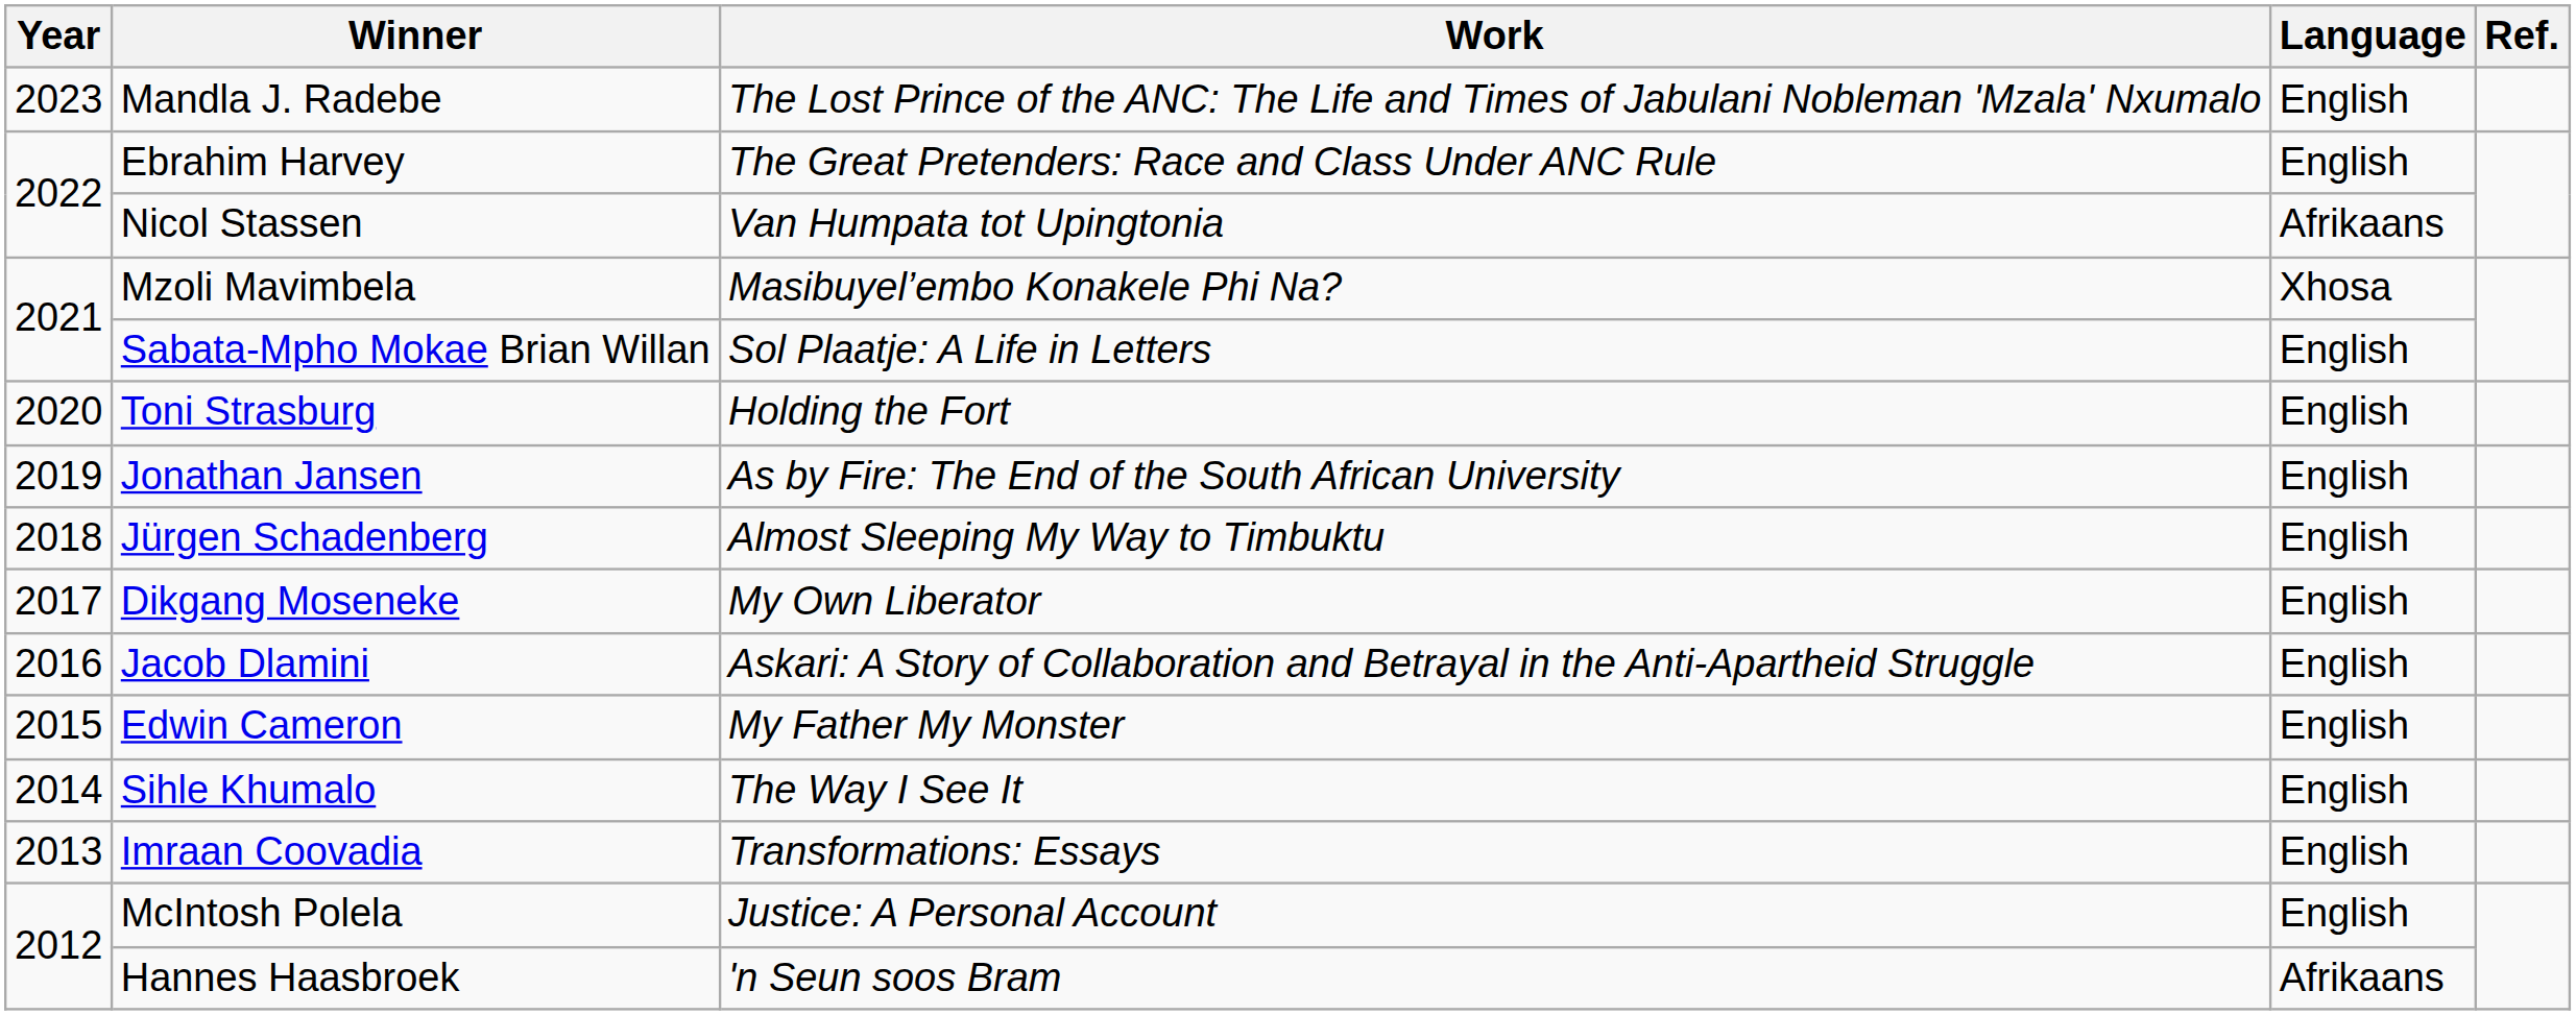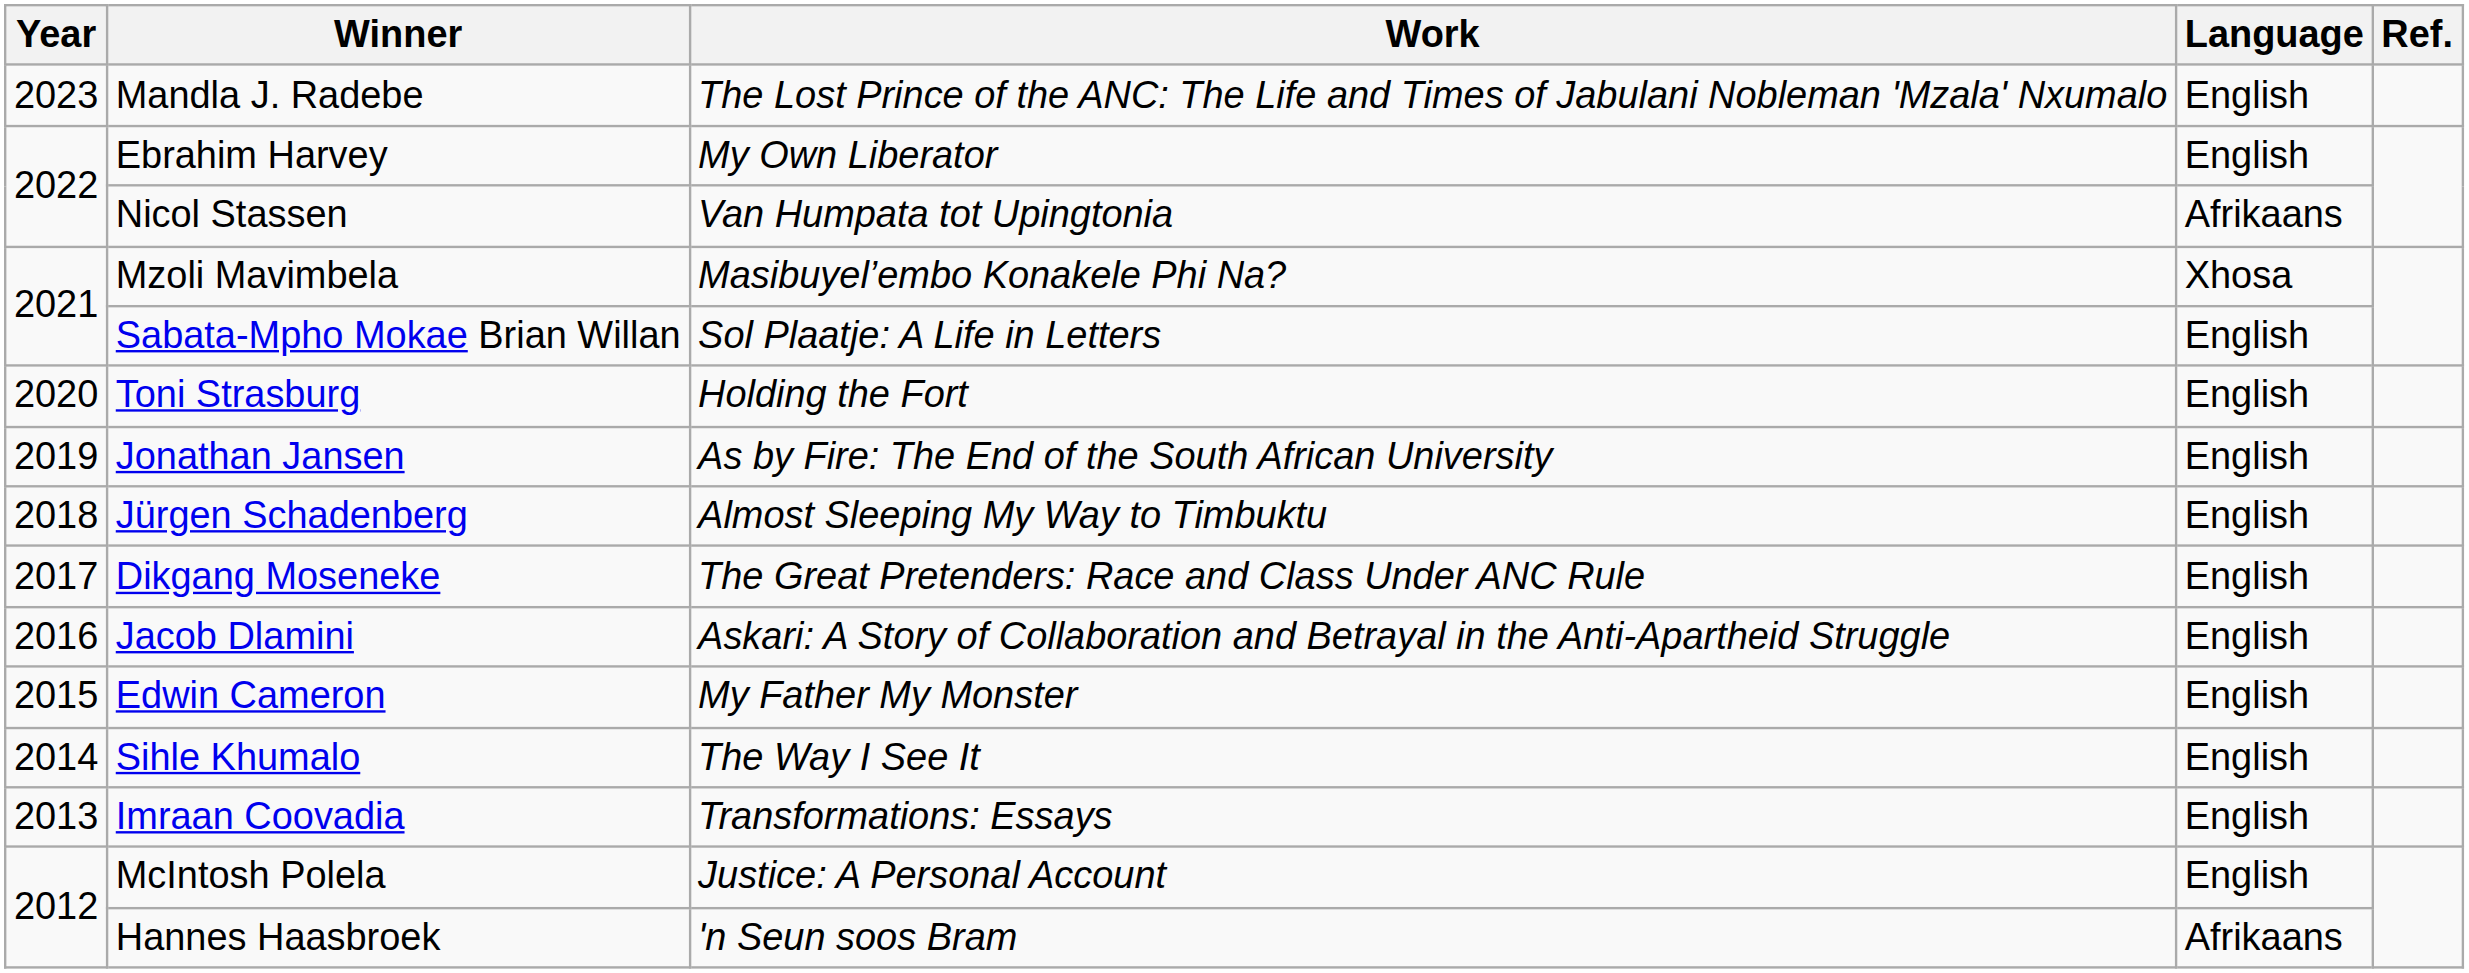Ebrahim Harvey | Work: The Great Pretenders: Race and Class Under ANC Rule -> My Own Liberator
Dikgang Moseneke | Work: My Own Liberator -> The Great Pretenders: Race and Class Under ANC Rule
